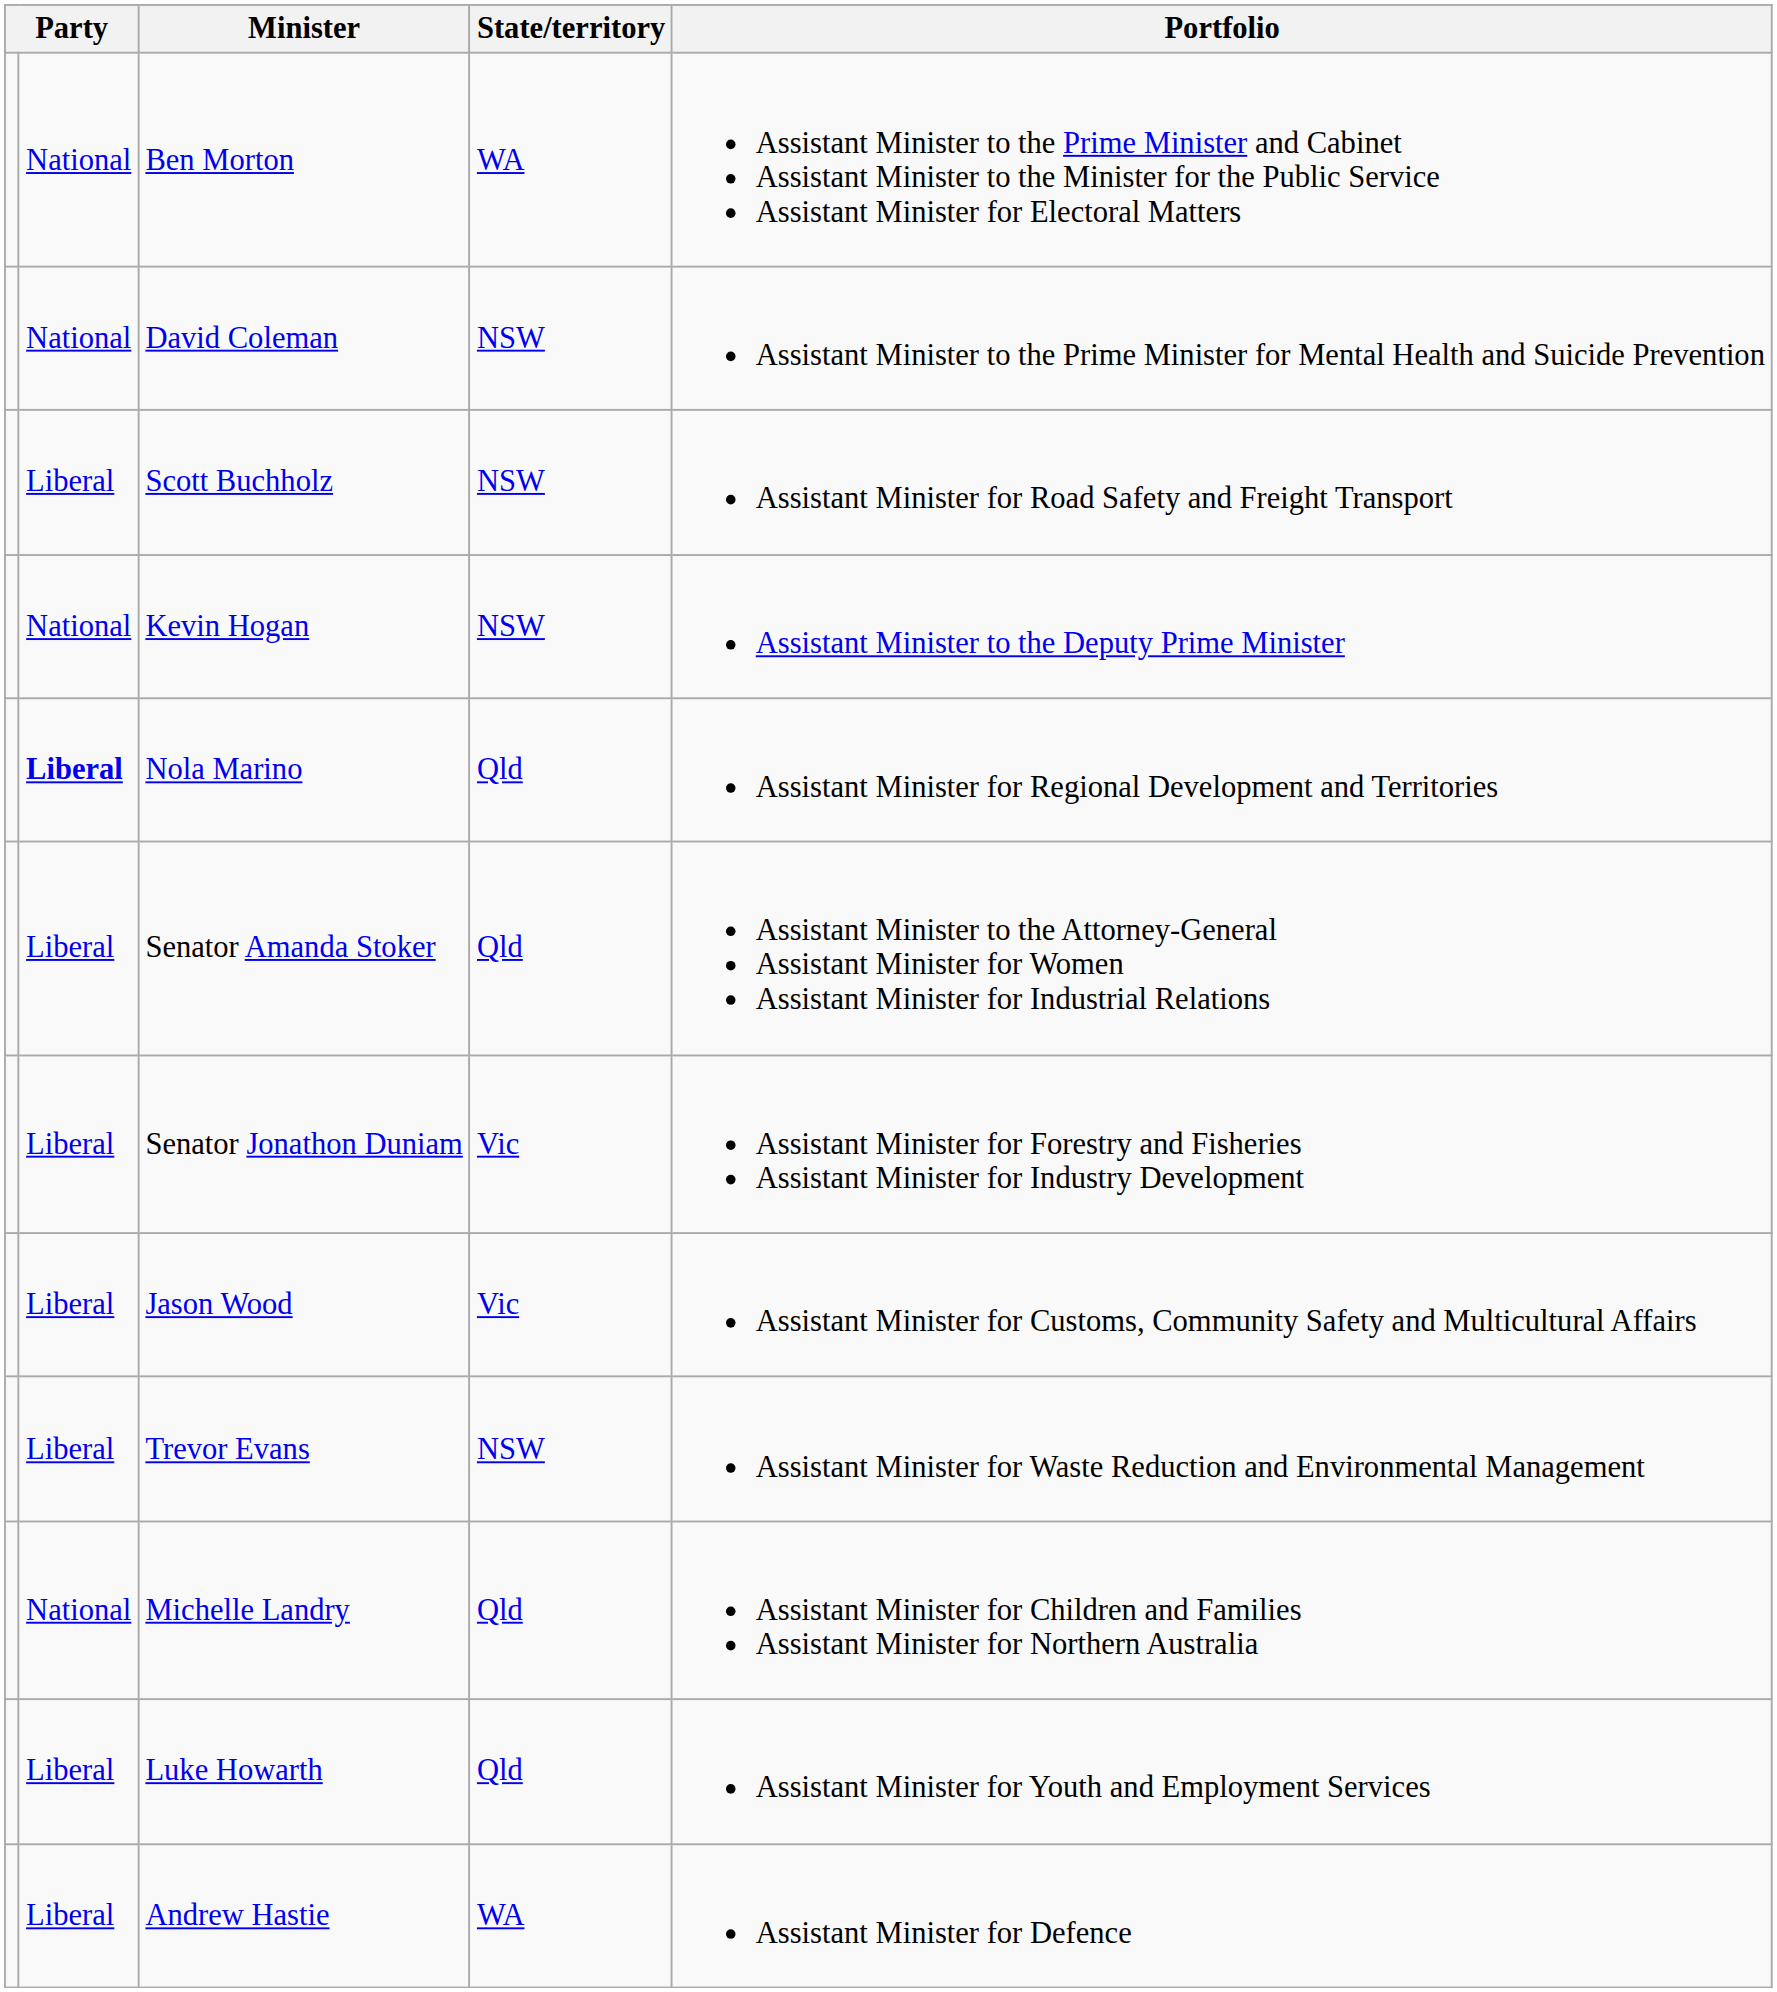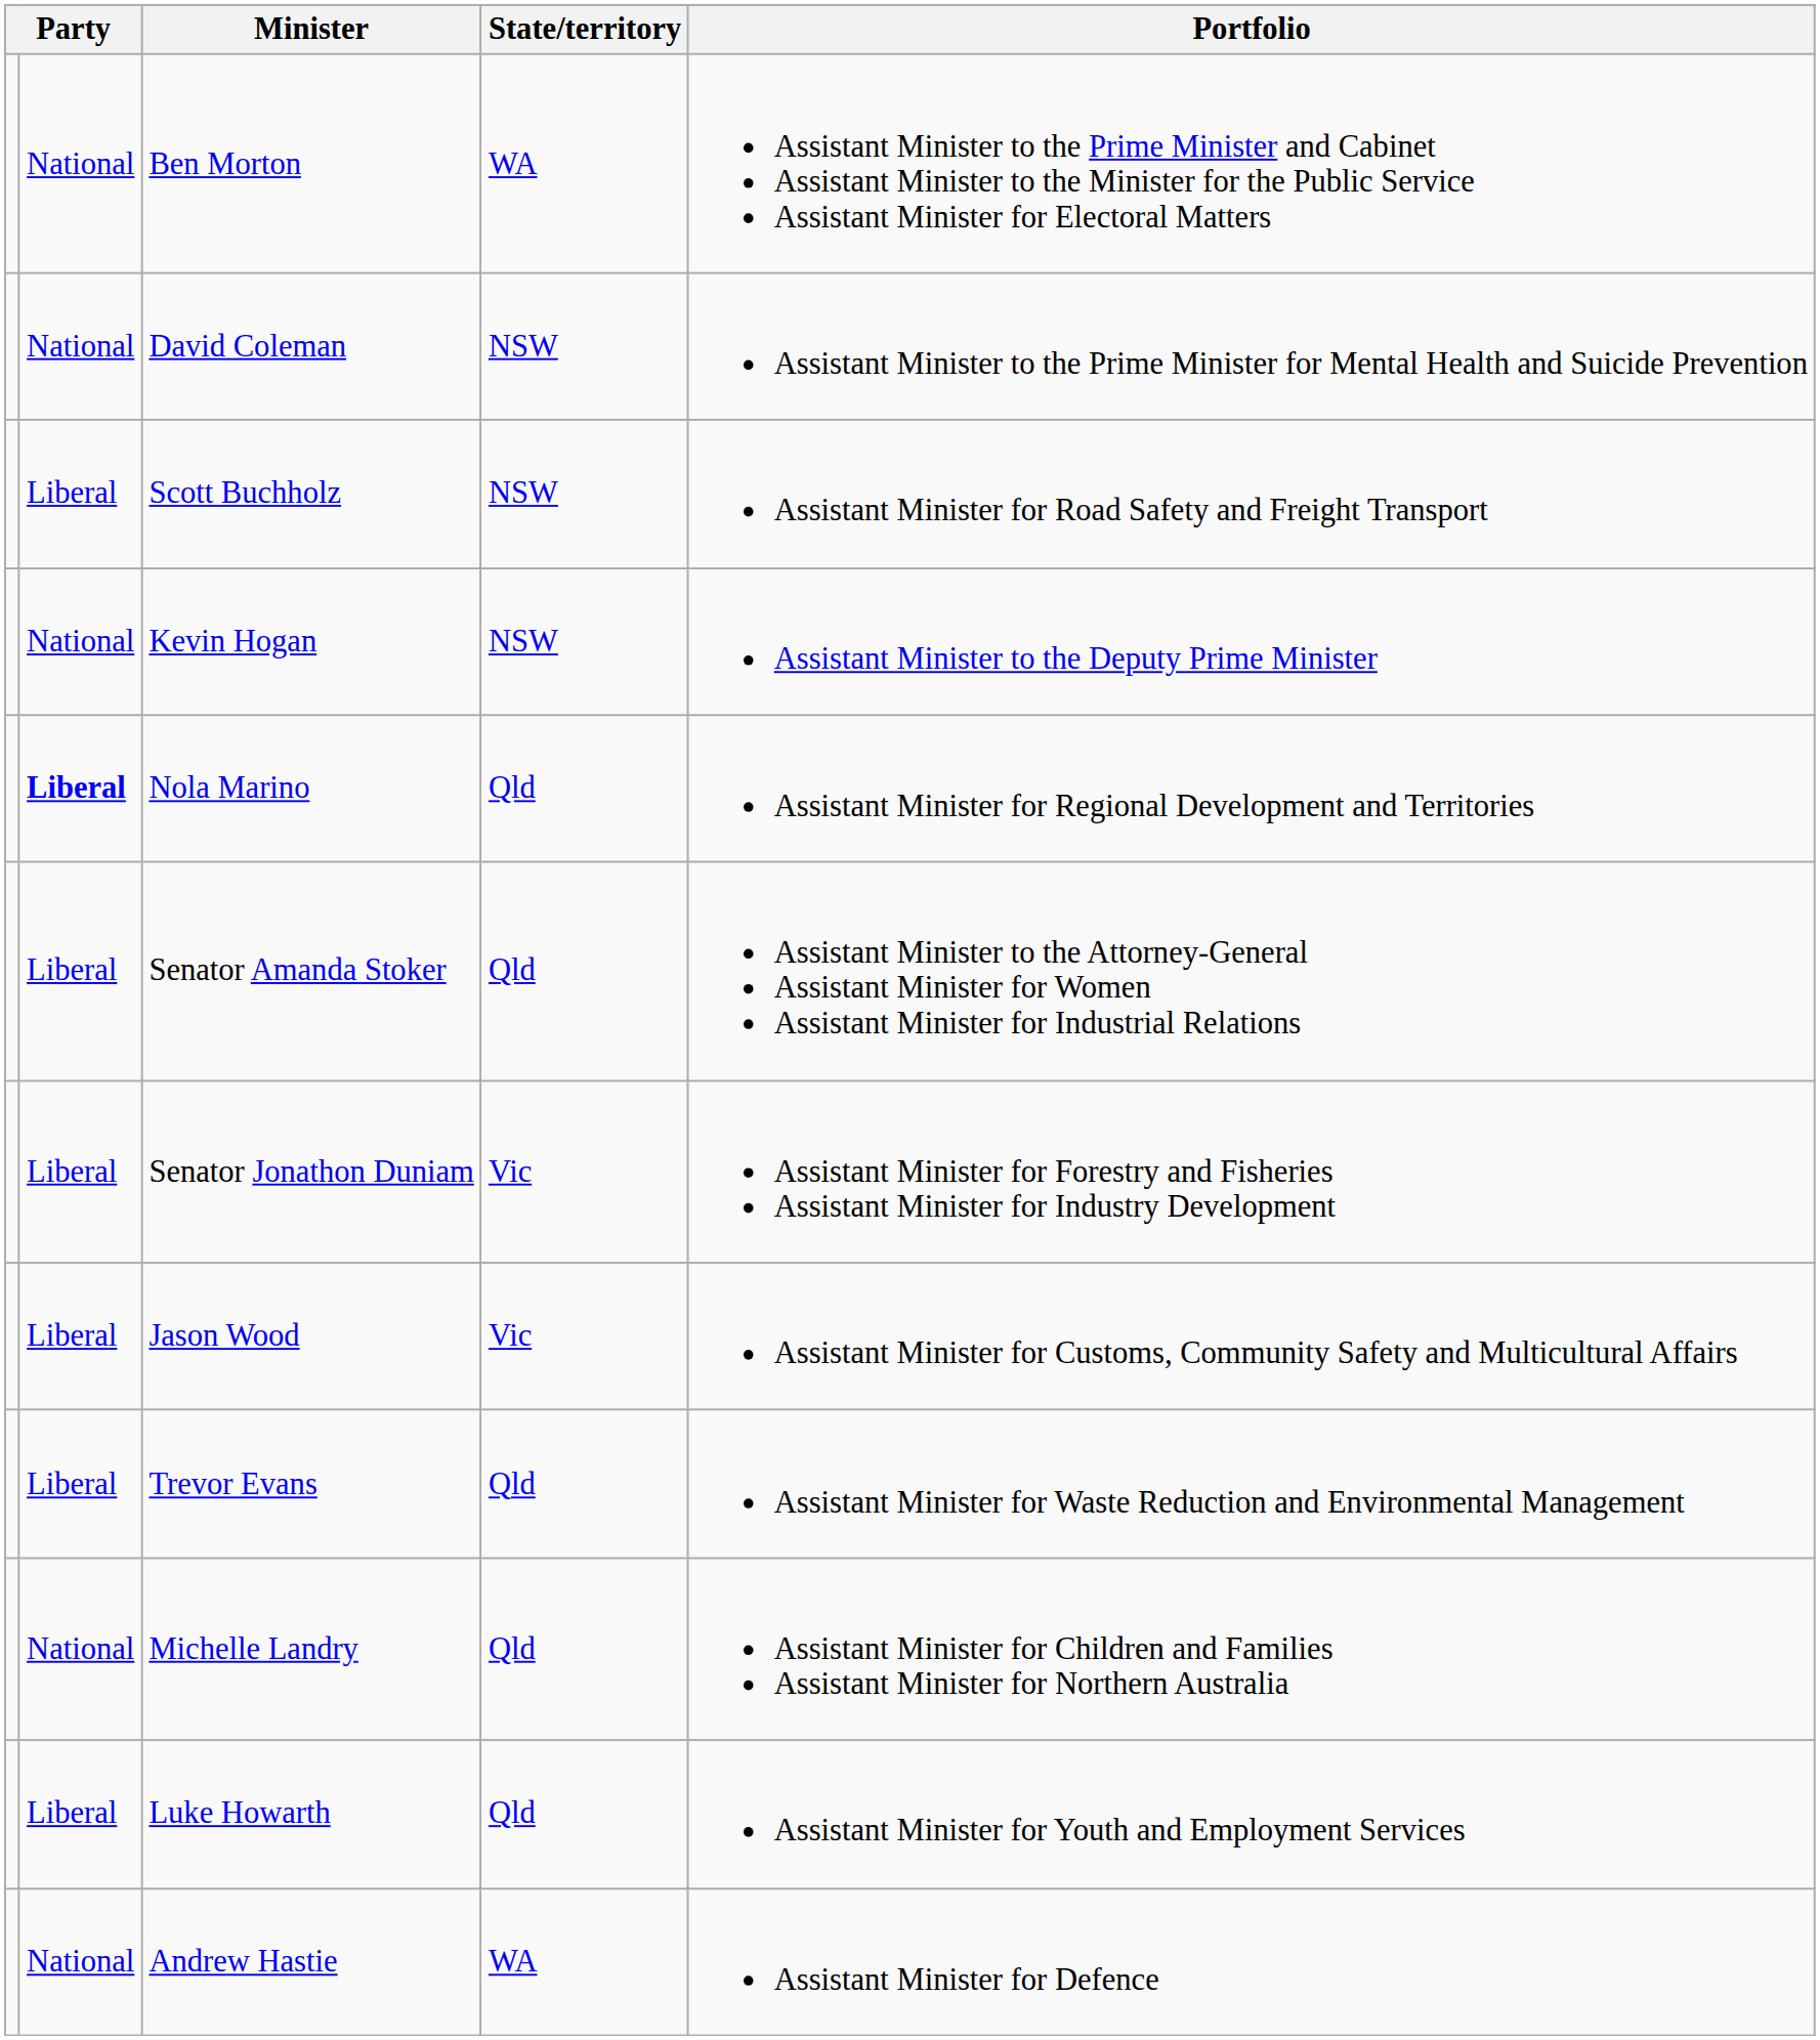Trevor Evans | State/territory: NSW -> Qld
Andrew Hastie | column 2: Liberal -> National
